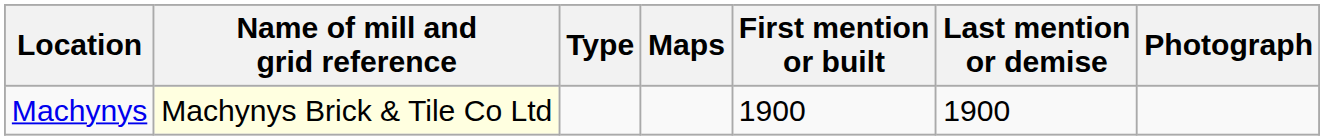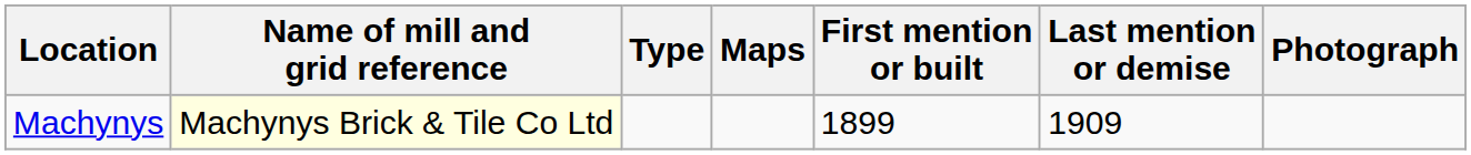Machynys | First mention or built: 1900 -> 1899
Machynys | Last mention or demise: 1900 -> 1909
